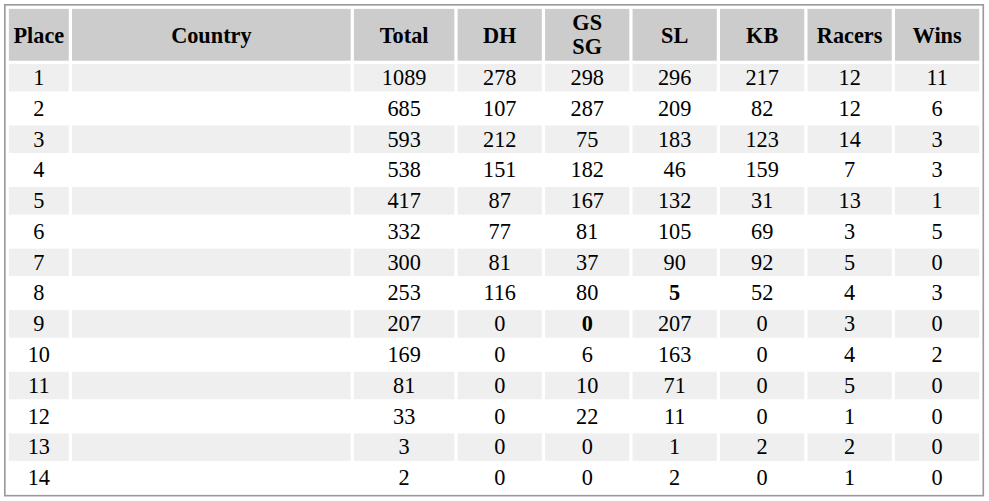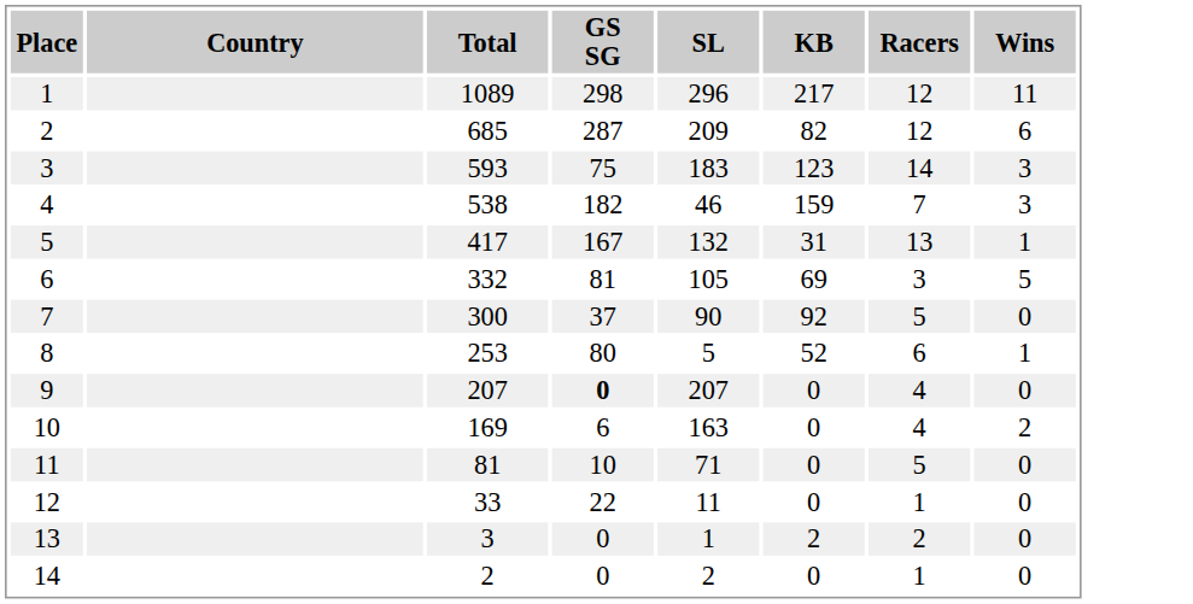- column: DH | 278 | 107 | 212 | 151 | 87 | 77 | 81 | 116 | 0 | 0 | 0 | 0 | 0 | 0
8 | SL: bold -> normal
8 | Racers: 4 -> 6
8 | Wins: 3 -> 1
9 | Racers: 3 -> 4
